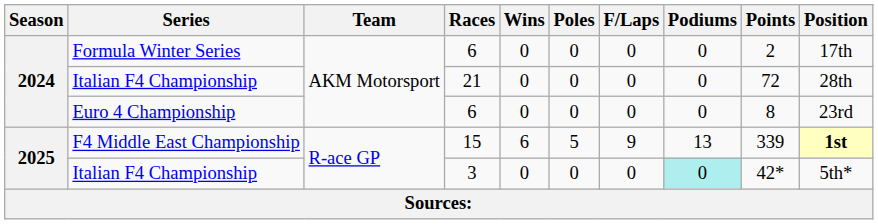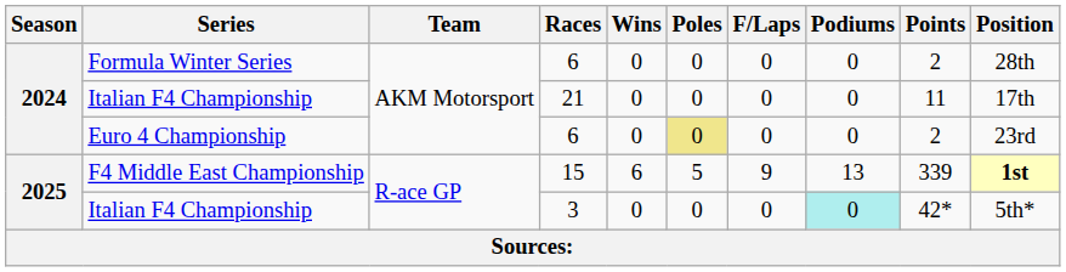Formula Winter Series | Position: 17th -> 28th
Italian F4 Championship / 21 | Points: 72 -> 11
Italian F4 Championship / 21 | Position: 28th -> 17th
Euro 4 Championship | Poles: no background -> khaki background
Euro 4 Championship | Points: 8 -> 2
